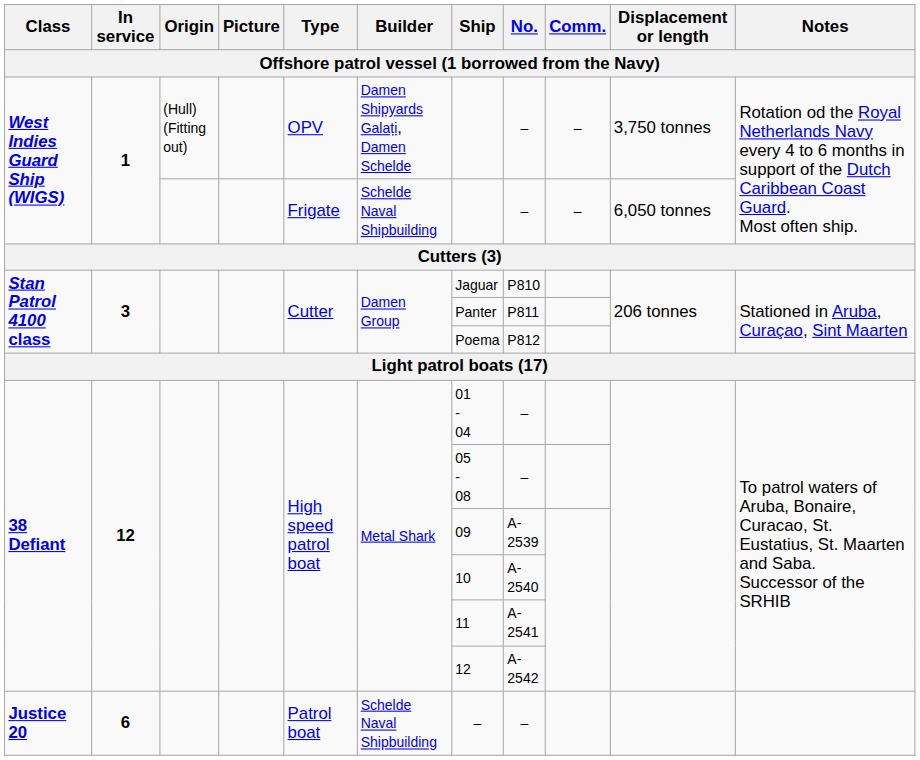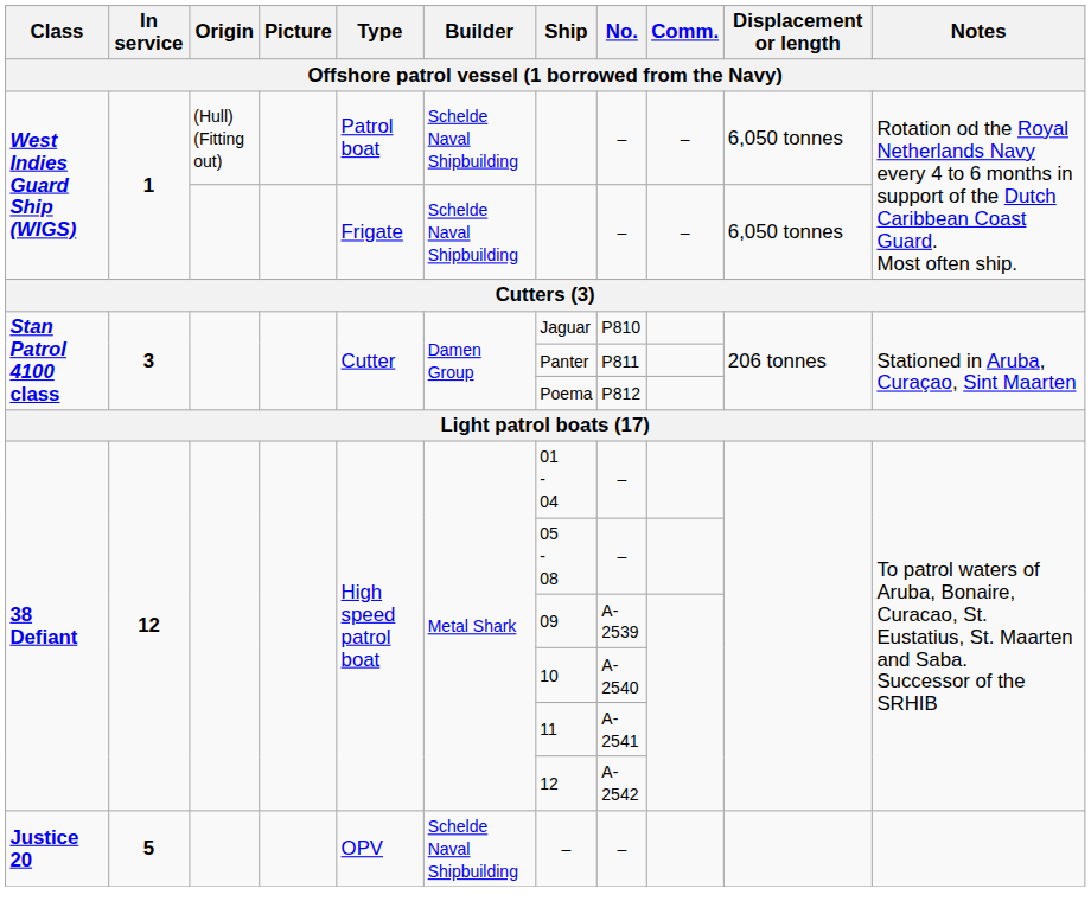West Indies Guard Ship (WIGS) / (Hull) (Fitting out) | Type: OPV -> Patrol boat
West Indies Guard Ship (WIGS) / (Hull) (Fitting out) | Builder: Damen Shipyards Galați, Damen Schelde -> Schelde Naval Shipbuilding
West Indies Guard Ship (WIGS) / (Hull) (Fitting out) | Displacement or length: 3,750 tonnes -> 6,050 tonnes
Justice 20 | In service: 6 -> 5
Justice 20 | Type: Patrol boat -> OPV
